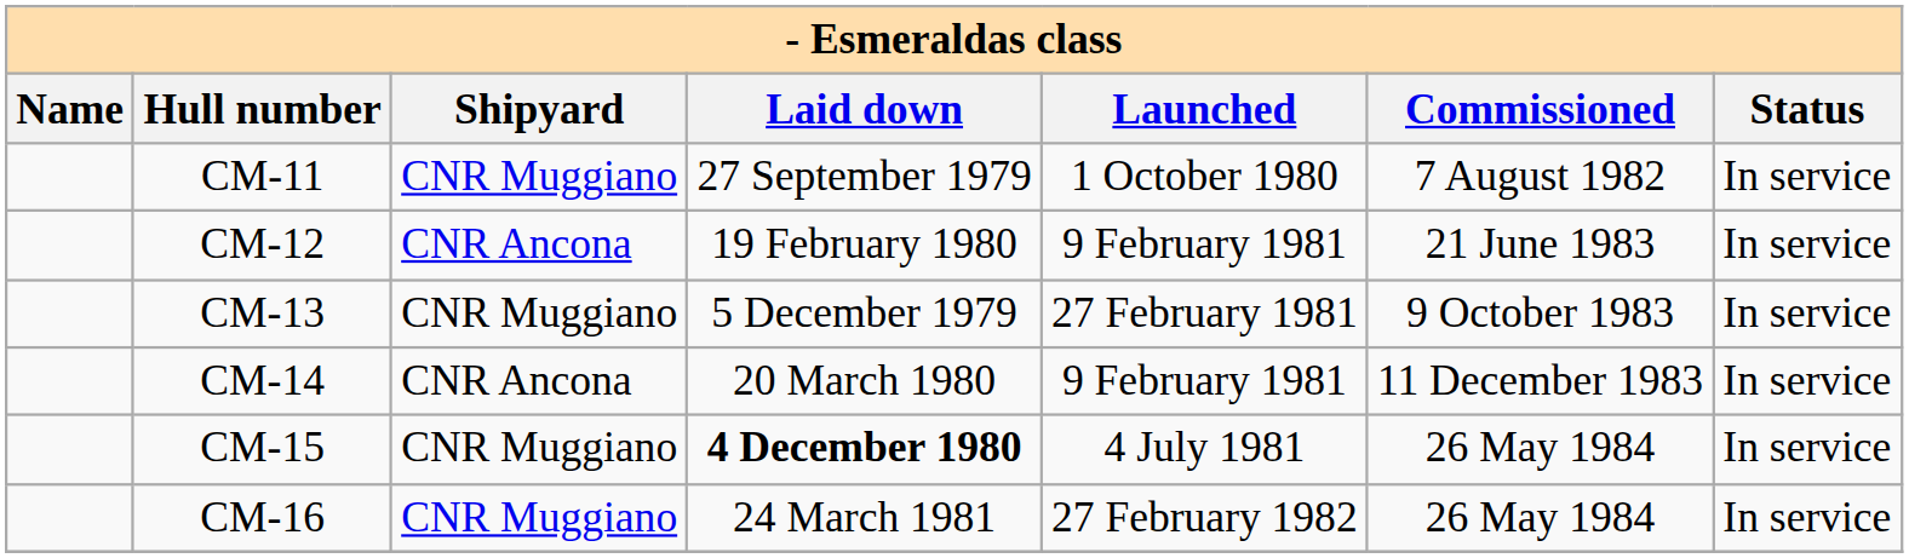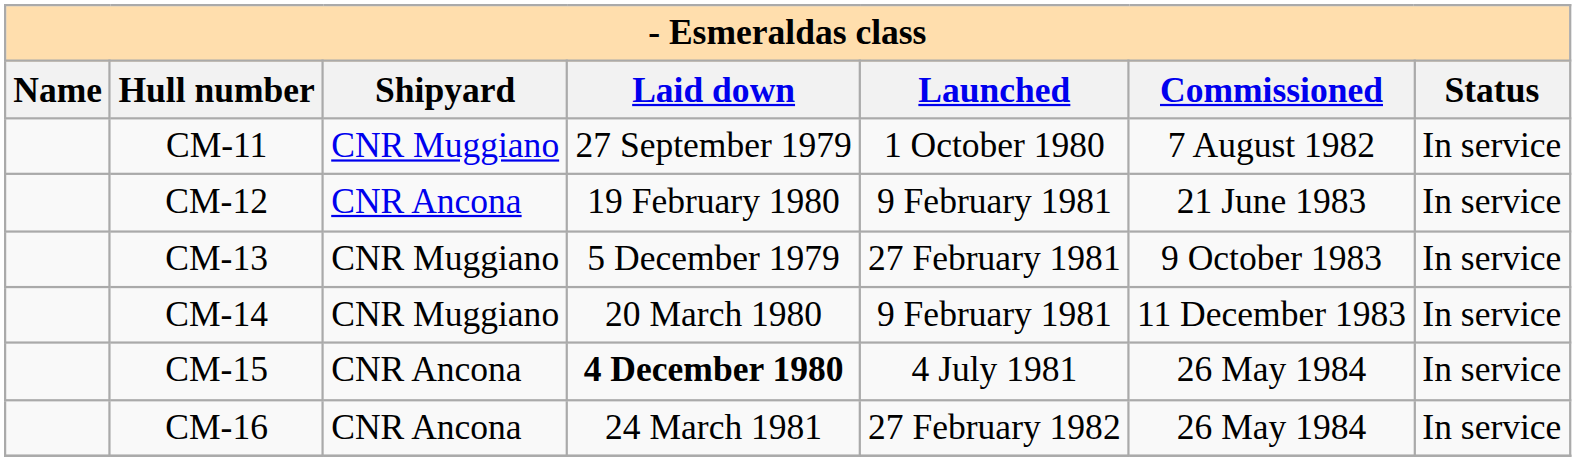CM-14 | Shipyard: CNR Ancona -> CNR Muggiano
CM-15 | Shipyard: CNR Muggiano -> CNR Ancona
CM-16 | Shipyard: CNR Muggiano -> CNR Ancona
